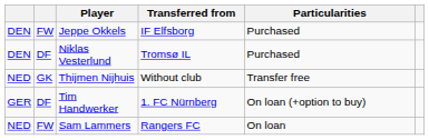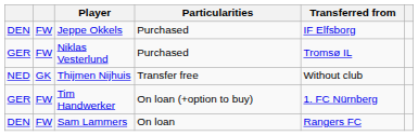columns swapped: Transferred from <-> Particularities
Niklas Vesterlund | column 1: DEN -> GER
Niklas Vesterlund | column 2: DF -> FW
Tim Handwerker | column 2: DF -> FW
Sam Lammers | column 1: NED -> DEN
